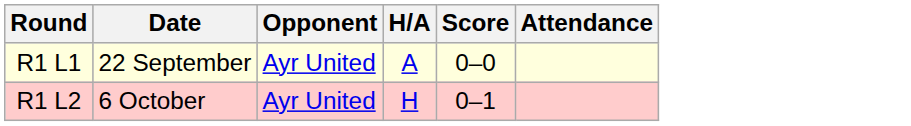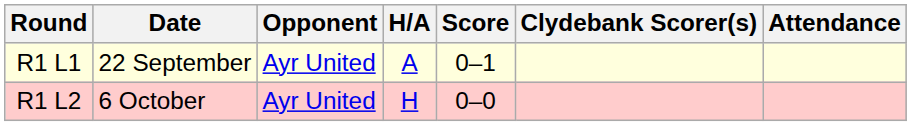+ column: Clydebank Scorer(s)
R1 L1 | Score: 0–0 -> 0–1
R1 L2 | Score: 0–1 -> 0–0
